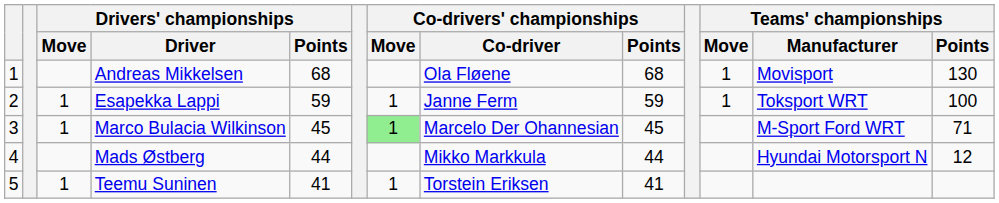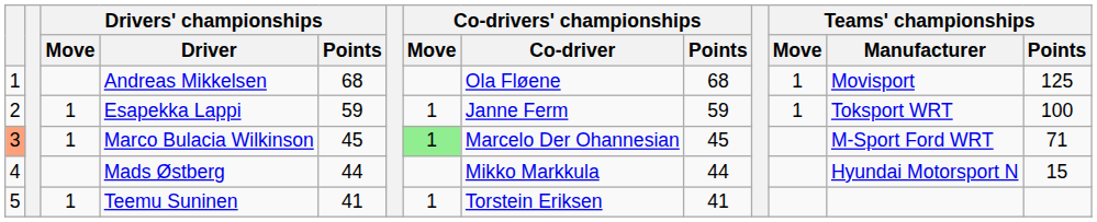Andreas Mikkelsen | Teams' championships / Points: 130 -> 125
Marco Bulacia Wilkinson | column 1: no background -> lightsalmon background
Mads Østberg | Teams' championships / Points: 12 -> 15
